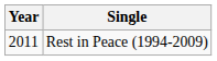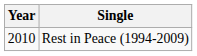Rest in Peace (1994-2009) | Year: 2011 -> 2010
